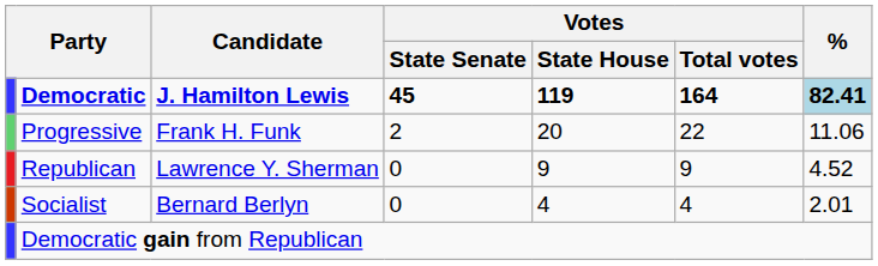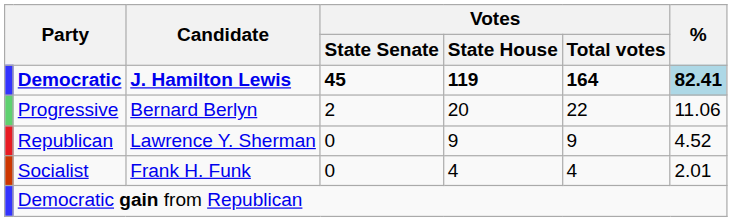Progressive | Candidate: Frank H. Funk -> Bernard Berlyn
Socialist | Candidate: Bernard Berlyn -> Frank H. Funk
